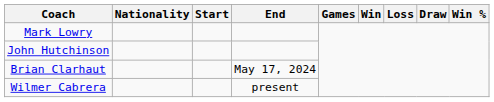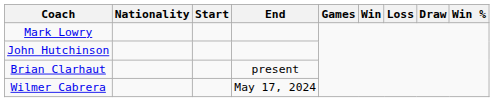Brian Clarhaut | End: May 17, 2024 -> present
Wilmer Cabrera | End: present -> May 17, 2024
